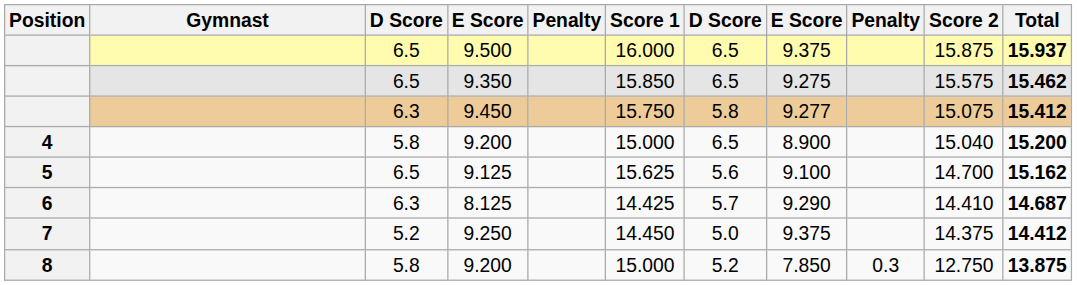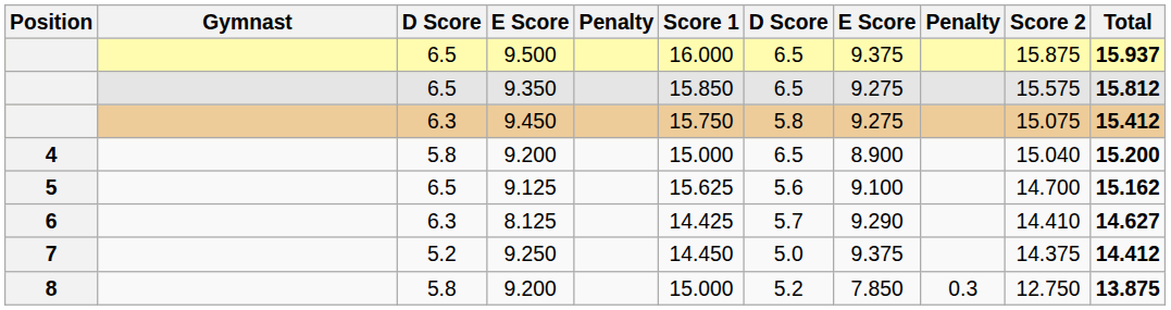9.350 | Total: 15.462 -> 15.812
9.450 | column 8: 9.277 -> 9.275
8.125 | Total: 14.687 -> 14.627
